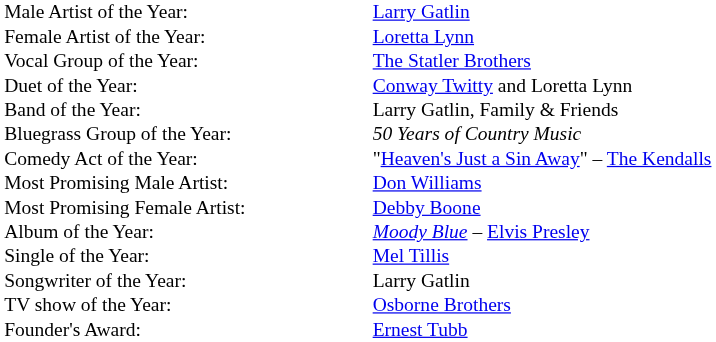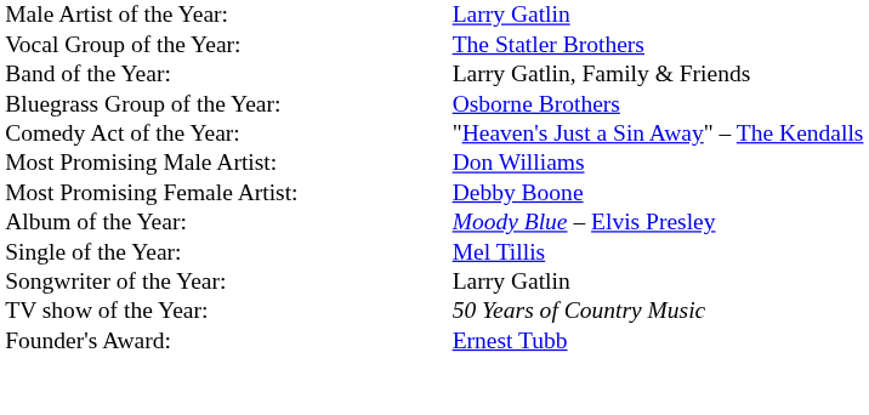- row: Female Artist of the Year: | Loretta Lynn
- row: Duet of the Year: | Conway Twitty and Loretta Lynn
Bluegrass Group of the Year: | column 2: 50 Years of Country Music -> Osborne Brothers
TV show of the Year: | column 2: Osborne Brothers -> 50 Years of Country Music
